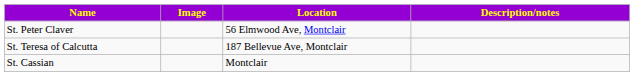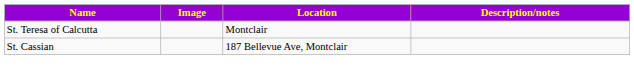- row: St. Peter Claver | 56 Elmwood Ave, Montclair
St. Teresa of Calcutta | Location: 187 Bellevue Ave, Montclair -> Montclair
St. Cassian | Location: Montclair -> 187 Bellevue Ave, Montclair
